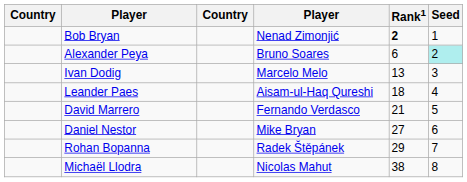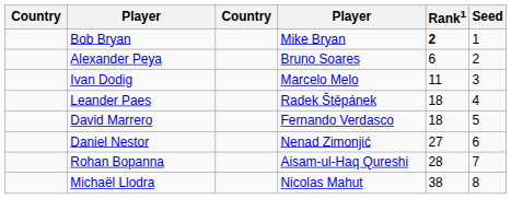Bob Bryan | column 4: Nenad Zimonjić -> Mike Bryan
Alexander Peya | Seed: paleturquoise background -> no background
Ivan Dodig | Rank1: 13 -> 11
Leander Paes | column 4: Aisam-ul-Haq Qureshi -> Radek Štěpánek
David Marrero | Rank1: 21 -> 18
Daniel Nestor | column 4: Mike Bryan -> Nenad Zimonjić
Rohan Bopanna | column 4: Radek Štěpánek -> Aisam-ul-Haq Qureshi
Rohan Bopanna | Rank1: 29 -> 28
